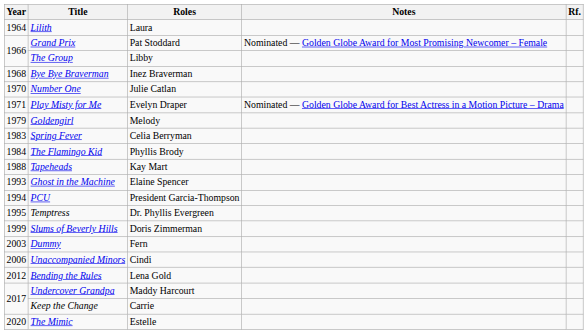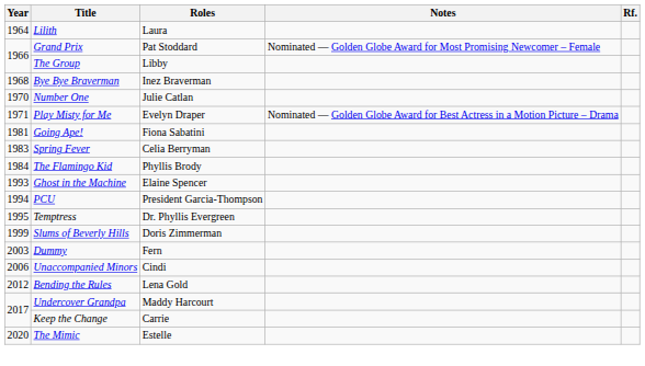- row: 1979 | Goldengirl | Melody
+ row: 1981 | Going Ape! | Fiona Sabatini
- row: 1988 | Tapeheads | Kay Mart
